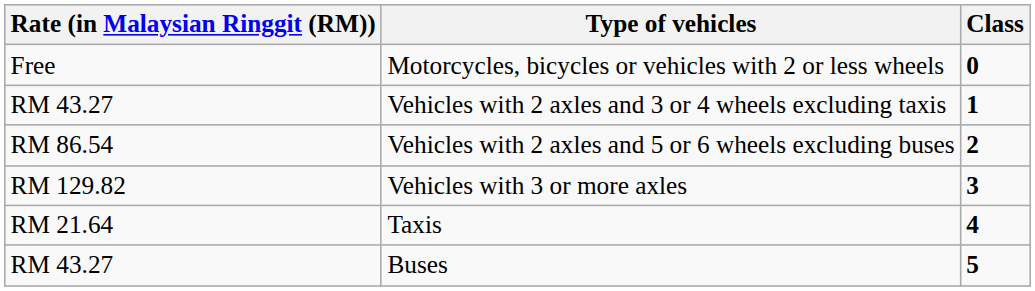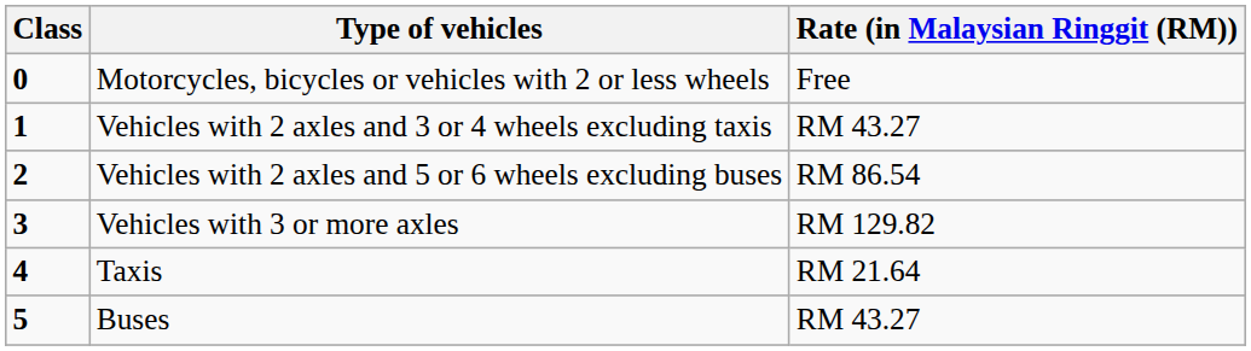columns swapped: Class <-> Rate (in Malaysian Ringgit (RM))
